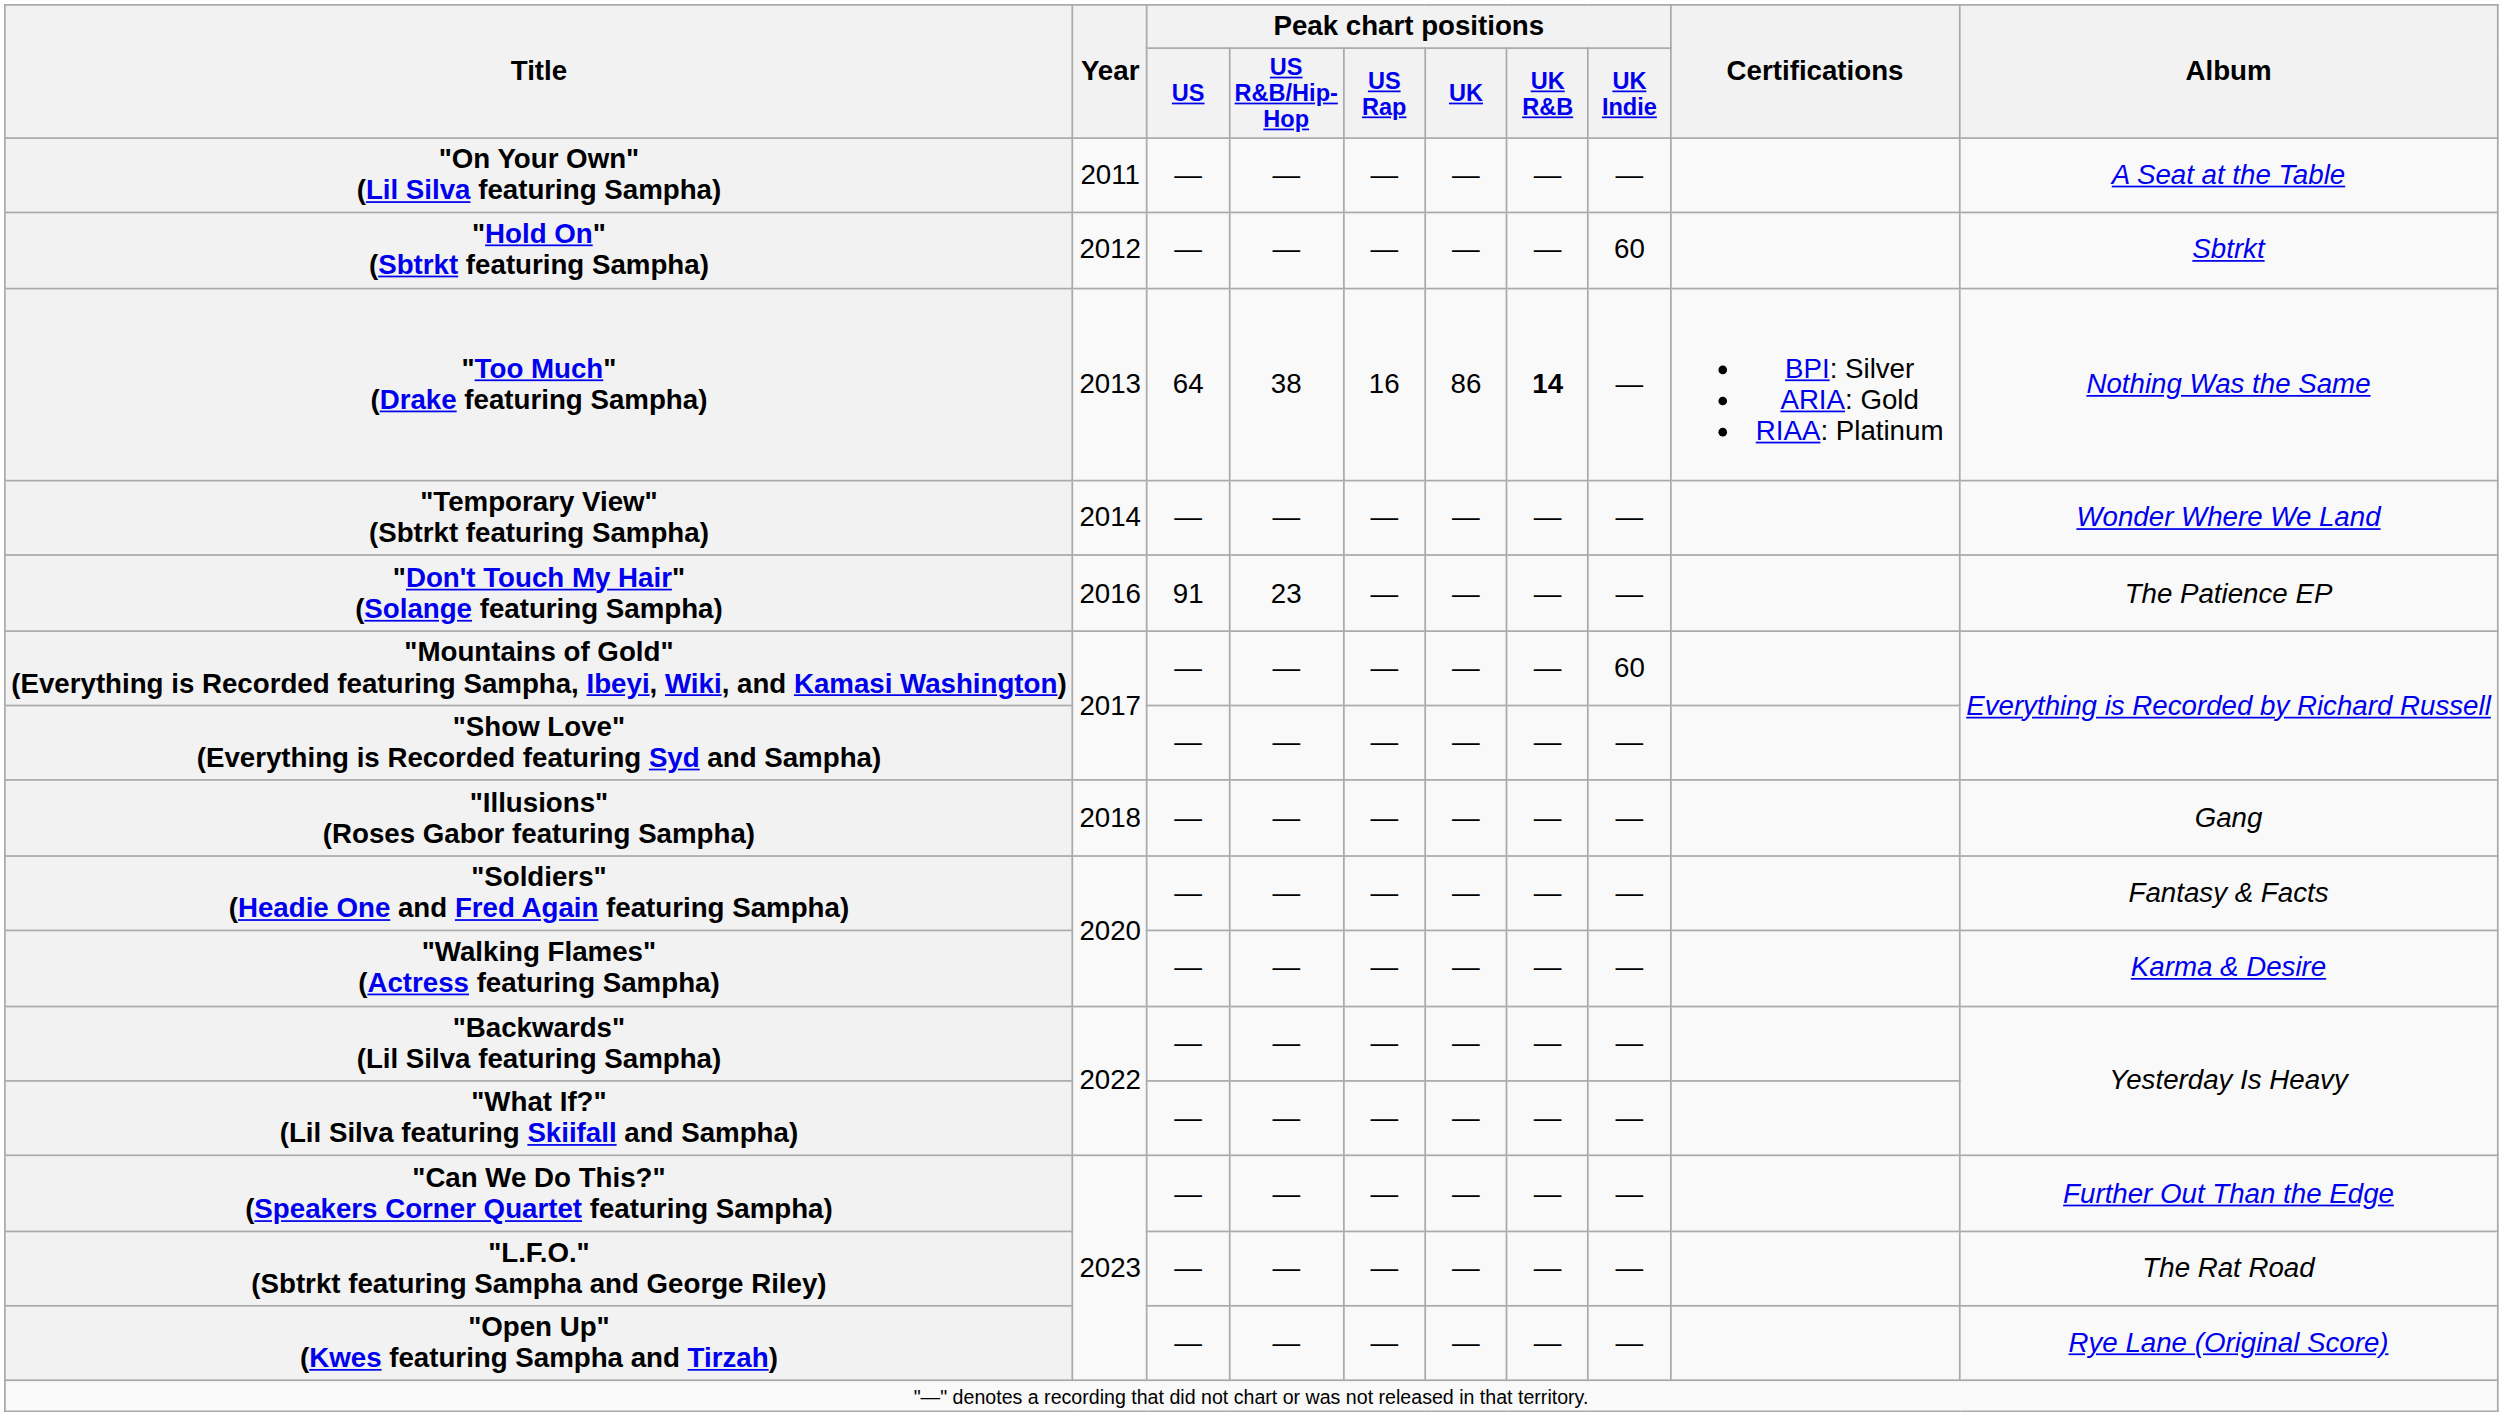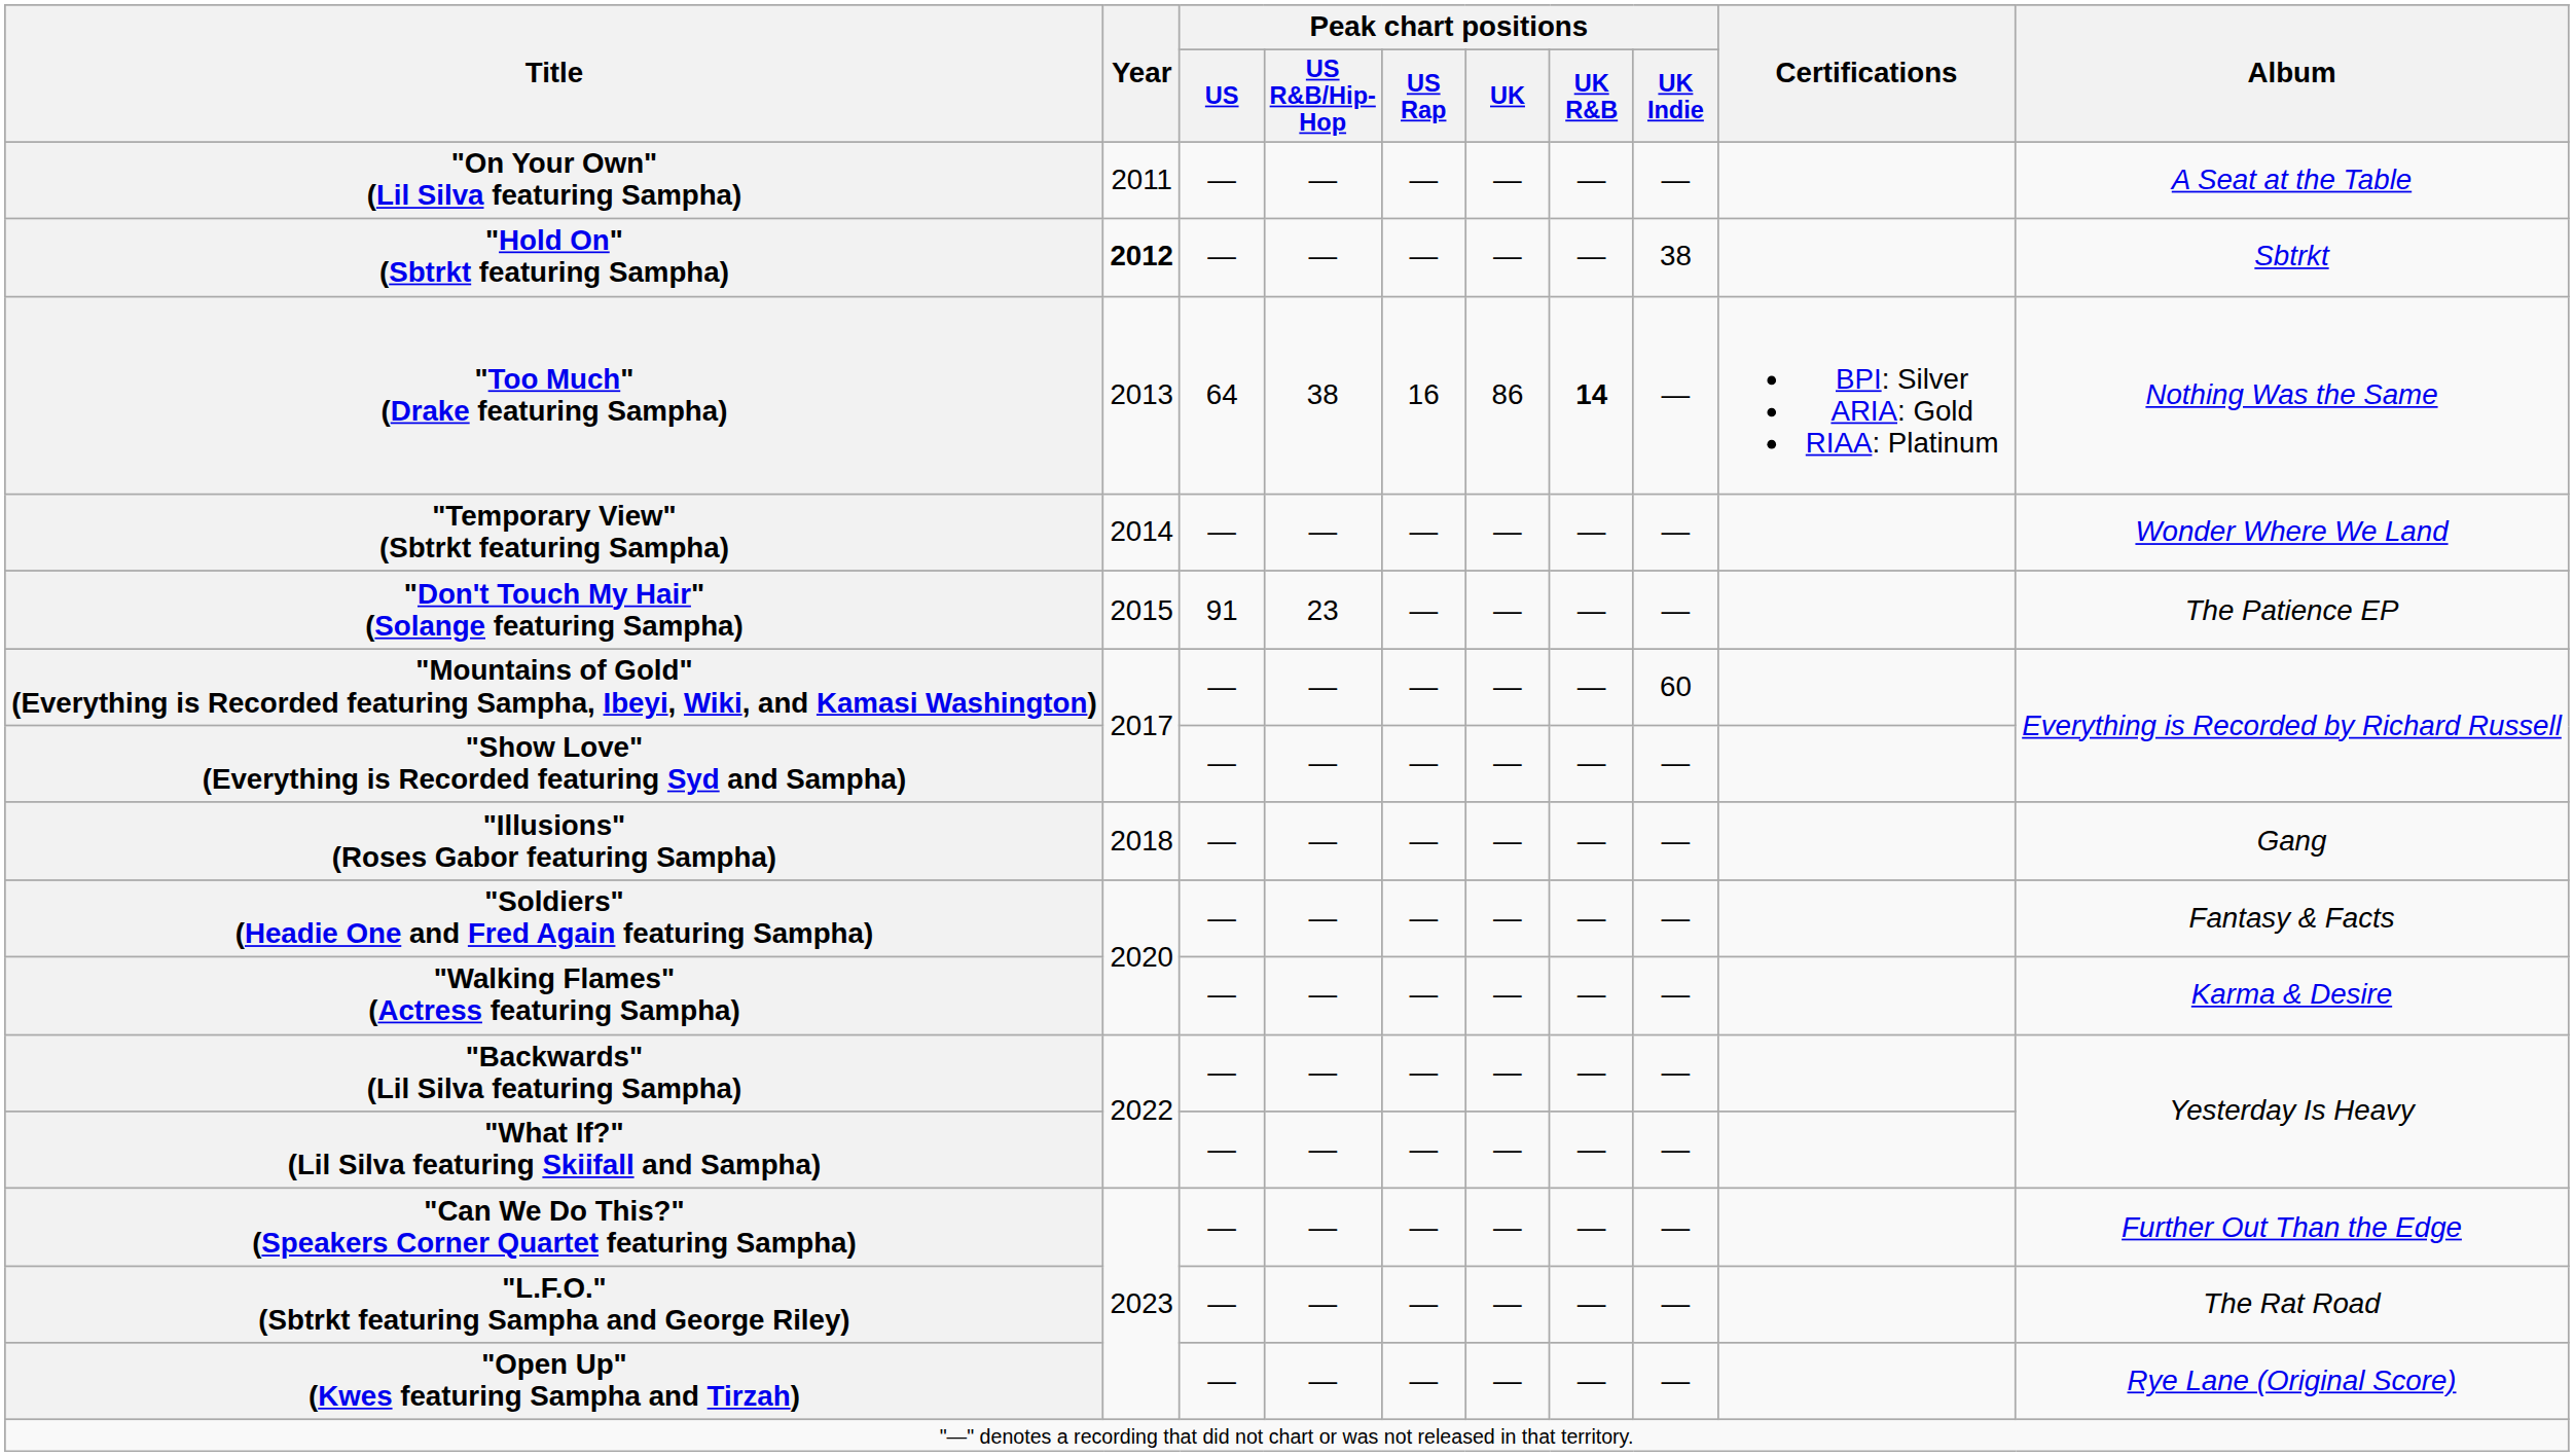"Hold On" (Sbtrkt featuring Sampha) | Year: normal -> bold
"Hold On" (Sbtrkt featuring Sampha) | Peak chart positions / UK Indie: 60 -> 38
"Don't Touch My Hair" (Solange featuring Sampha) | Year: 2016 -> 2015
